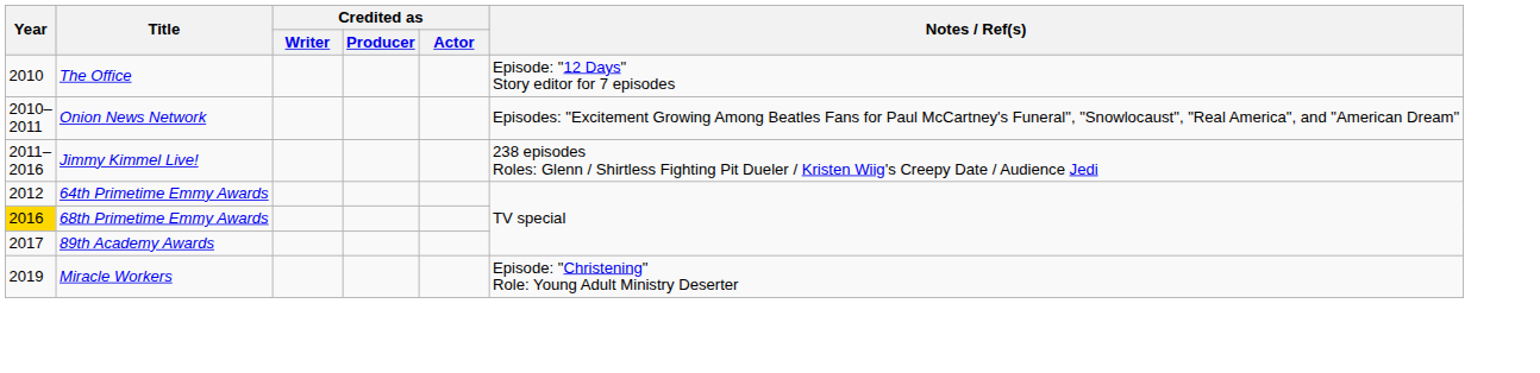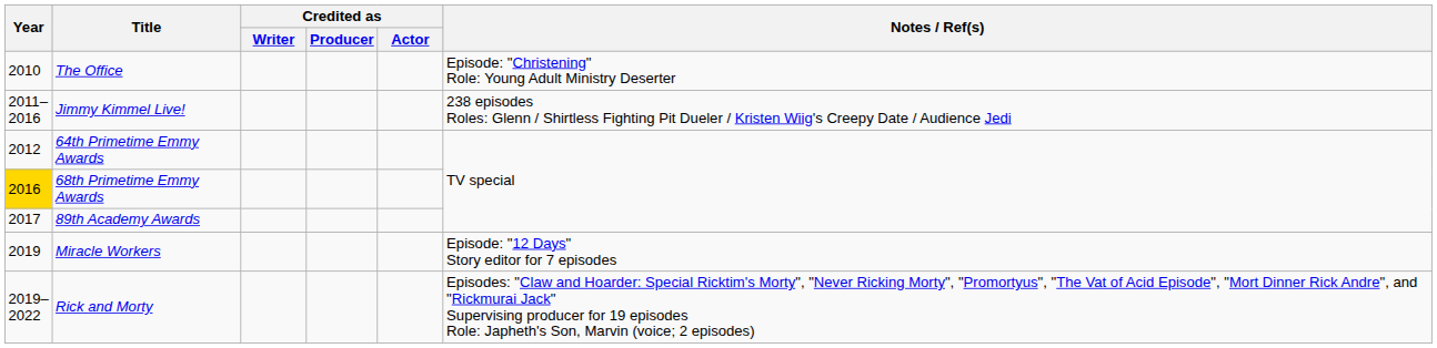The Office | Notes / Ref(s): Episode: "12 Days" Story editor for 7 episodes -> Episode: "Christening" Role: Young Adult Ministry Deserter
- row: 2010–2011 | Onion News Network | Episodes: "Excitement Growing Among Beatles Fans for Paul McCartney's Funeral", "Snowlocaust", "Real America", and "American Dream"
Miracle Workers | Notes / Ref(s): Episode: "Christening" Role: Young Adult Ministry Deserter -> Episode: "12 Days" Story editor for 7 episodes
+ row: 2019–2022 | Rick and Morty | Episodes: "Claw and Hoarder: Special Ricktim's Morty", "Never Ricking Morty", "Promortyus", "The Vat of Acid Episode", "Mort Dinner Rick Andre", and "Rickmurai Jack" Supervising producer for 19 episodes Role: Japheth's Son, Marvin (voice; 2 episodes)
